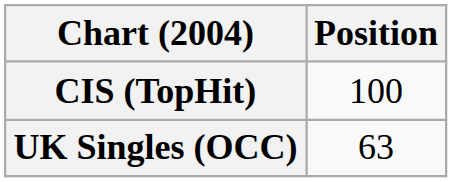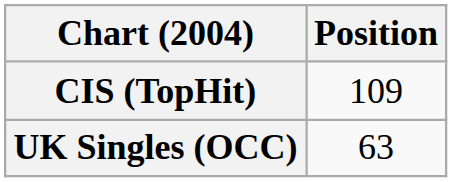CIS (TopHit) | Position: 100 -> 109
